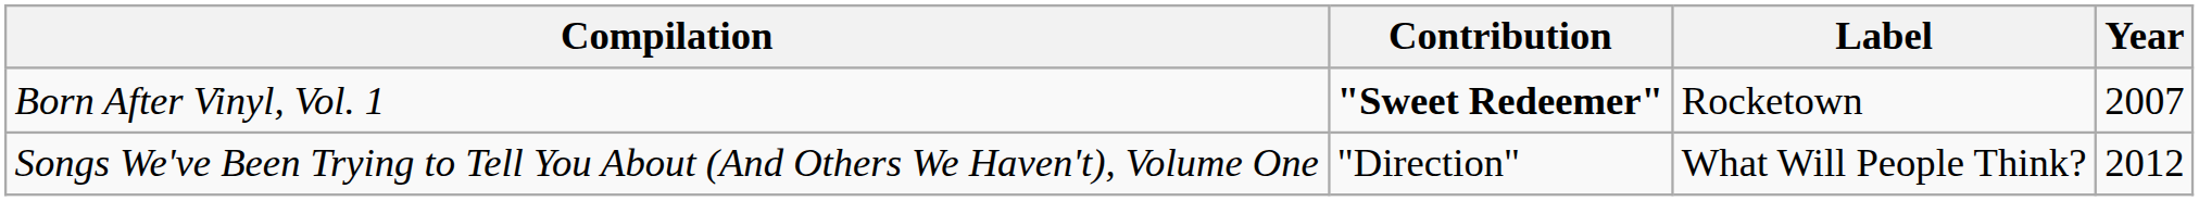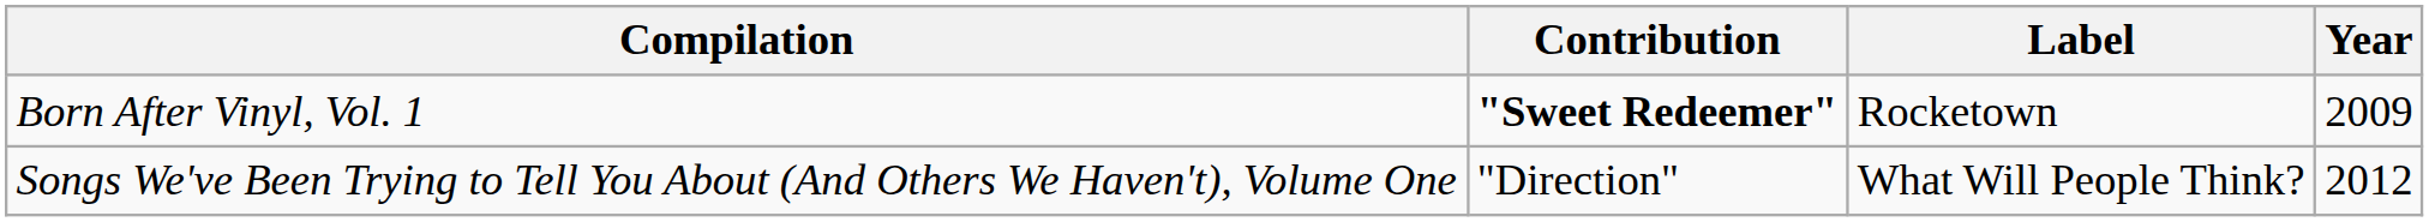Born After Vinyl, Vol. 1 | Year: 2007 -> 2009
